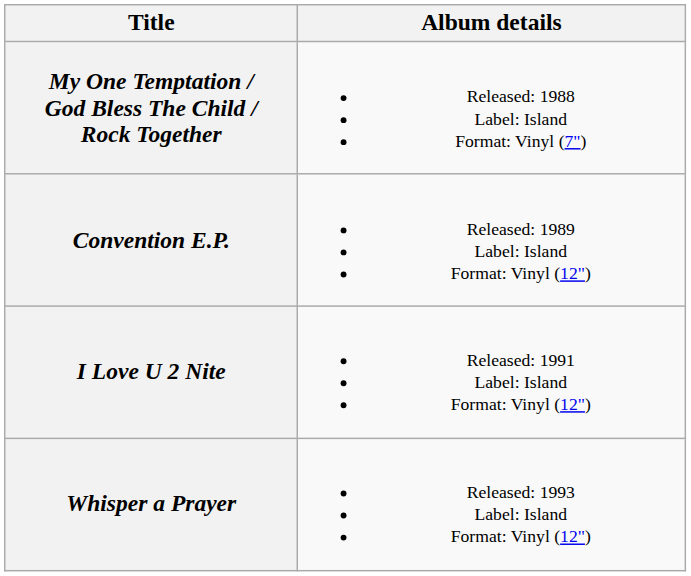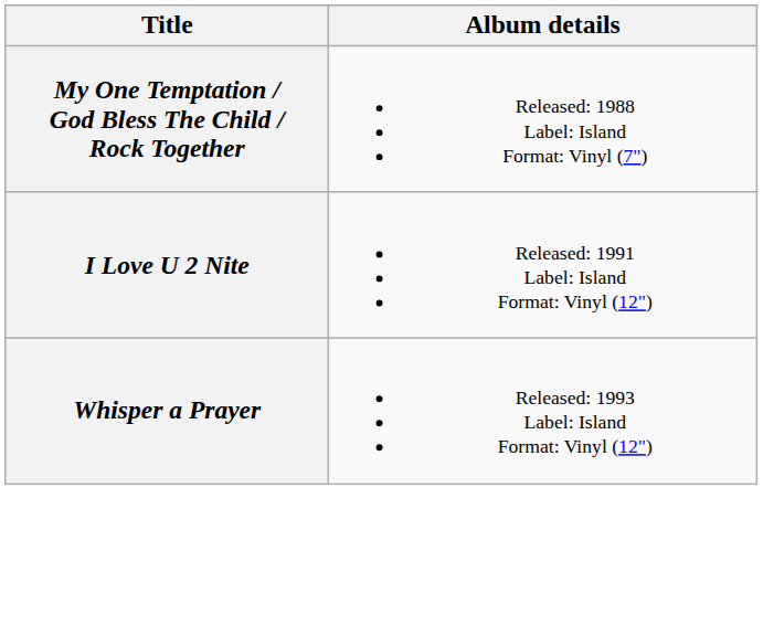- row: Convention E.P. | Released: 1989 Label: Island Format: Vinyl (12")
